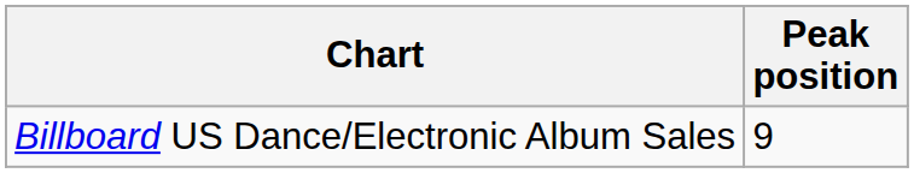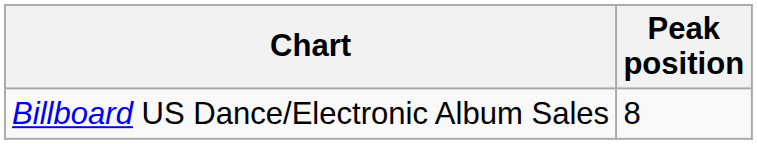Billboard US Dance/Electronic Album Sales | Peak position: 9 -> 8
